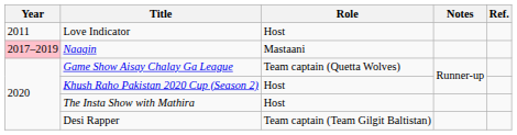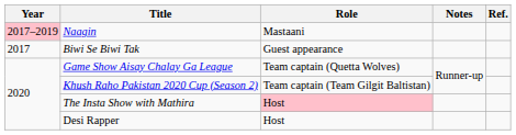- row: 2011 | Love Indicator | Host
+ row: 2017 | Biwi Se Biwi Tak | Guest appearance
Khush Raho Pakistan 2020 Cup (Season 2) | Role: Host -> Team captain (Team Gilgit Baltistan)
The Insta Show with Mathira | Role: no background -> pink background
Desi Rapper | Role: Team captain (Team Gilgit Baltistan) -> Host
